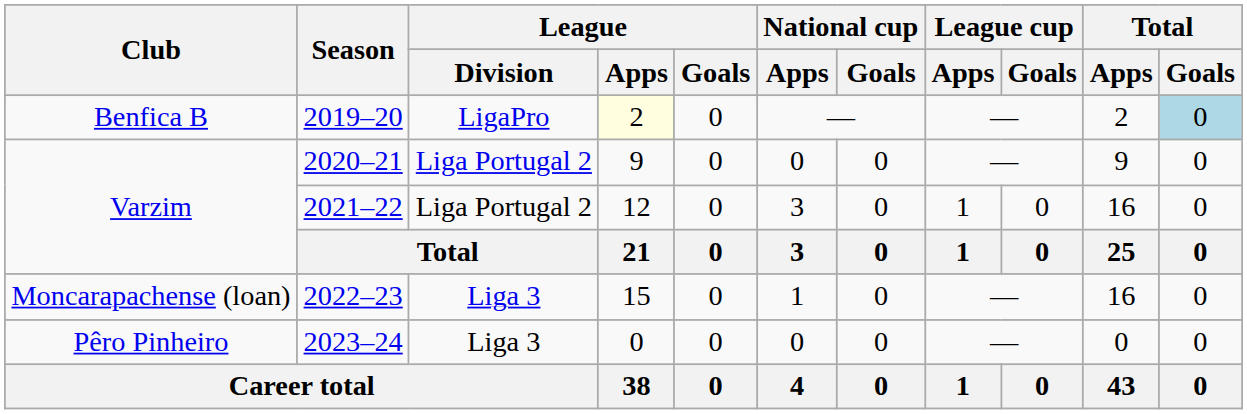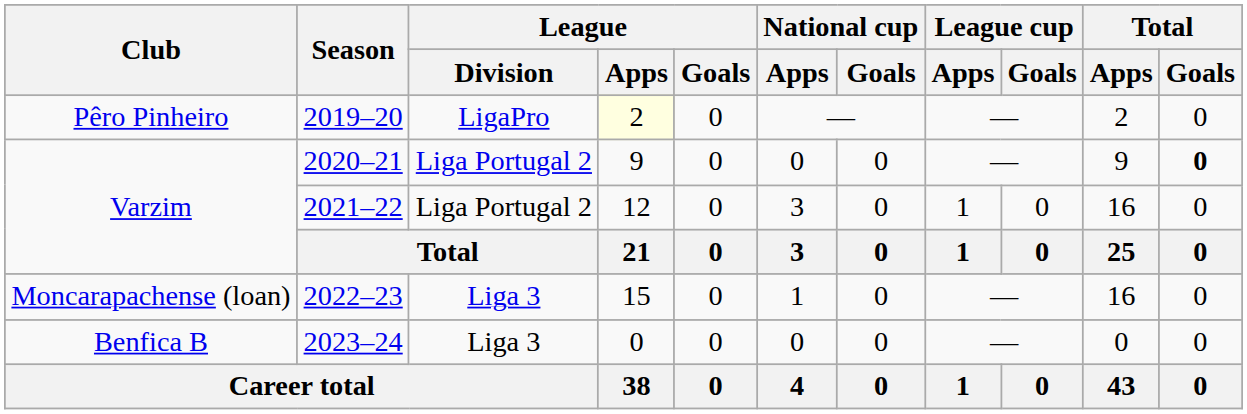2019–20 | Club: Benfica B -> Pêro Pinheiro
2019–20 | Total / Goals: lightblue background -> no background
2020–21 | Total / Goals: normal -> bold
2023–24 | Club: Pêro Pinheiro -> Benfica B
